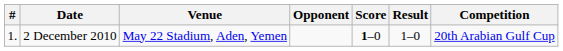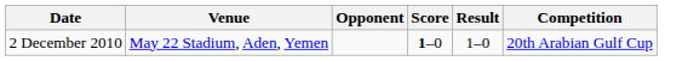- column: # | 1.
